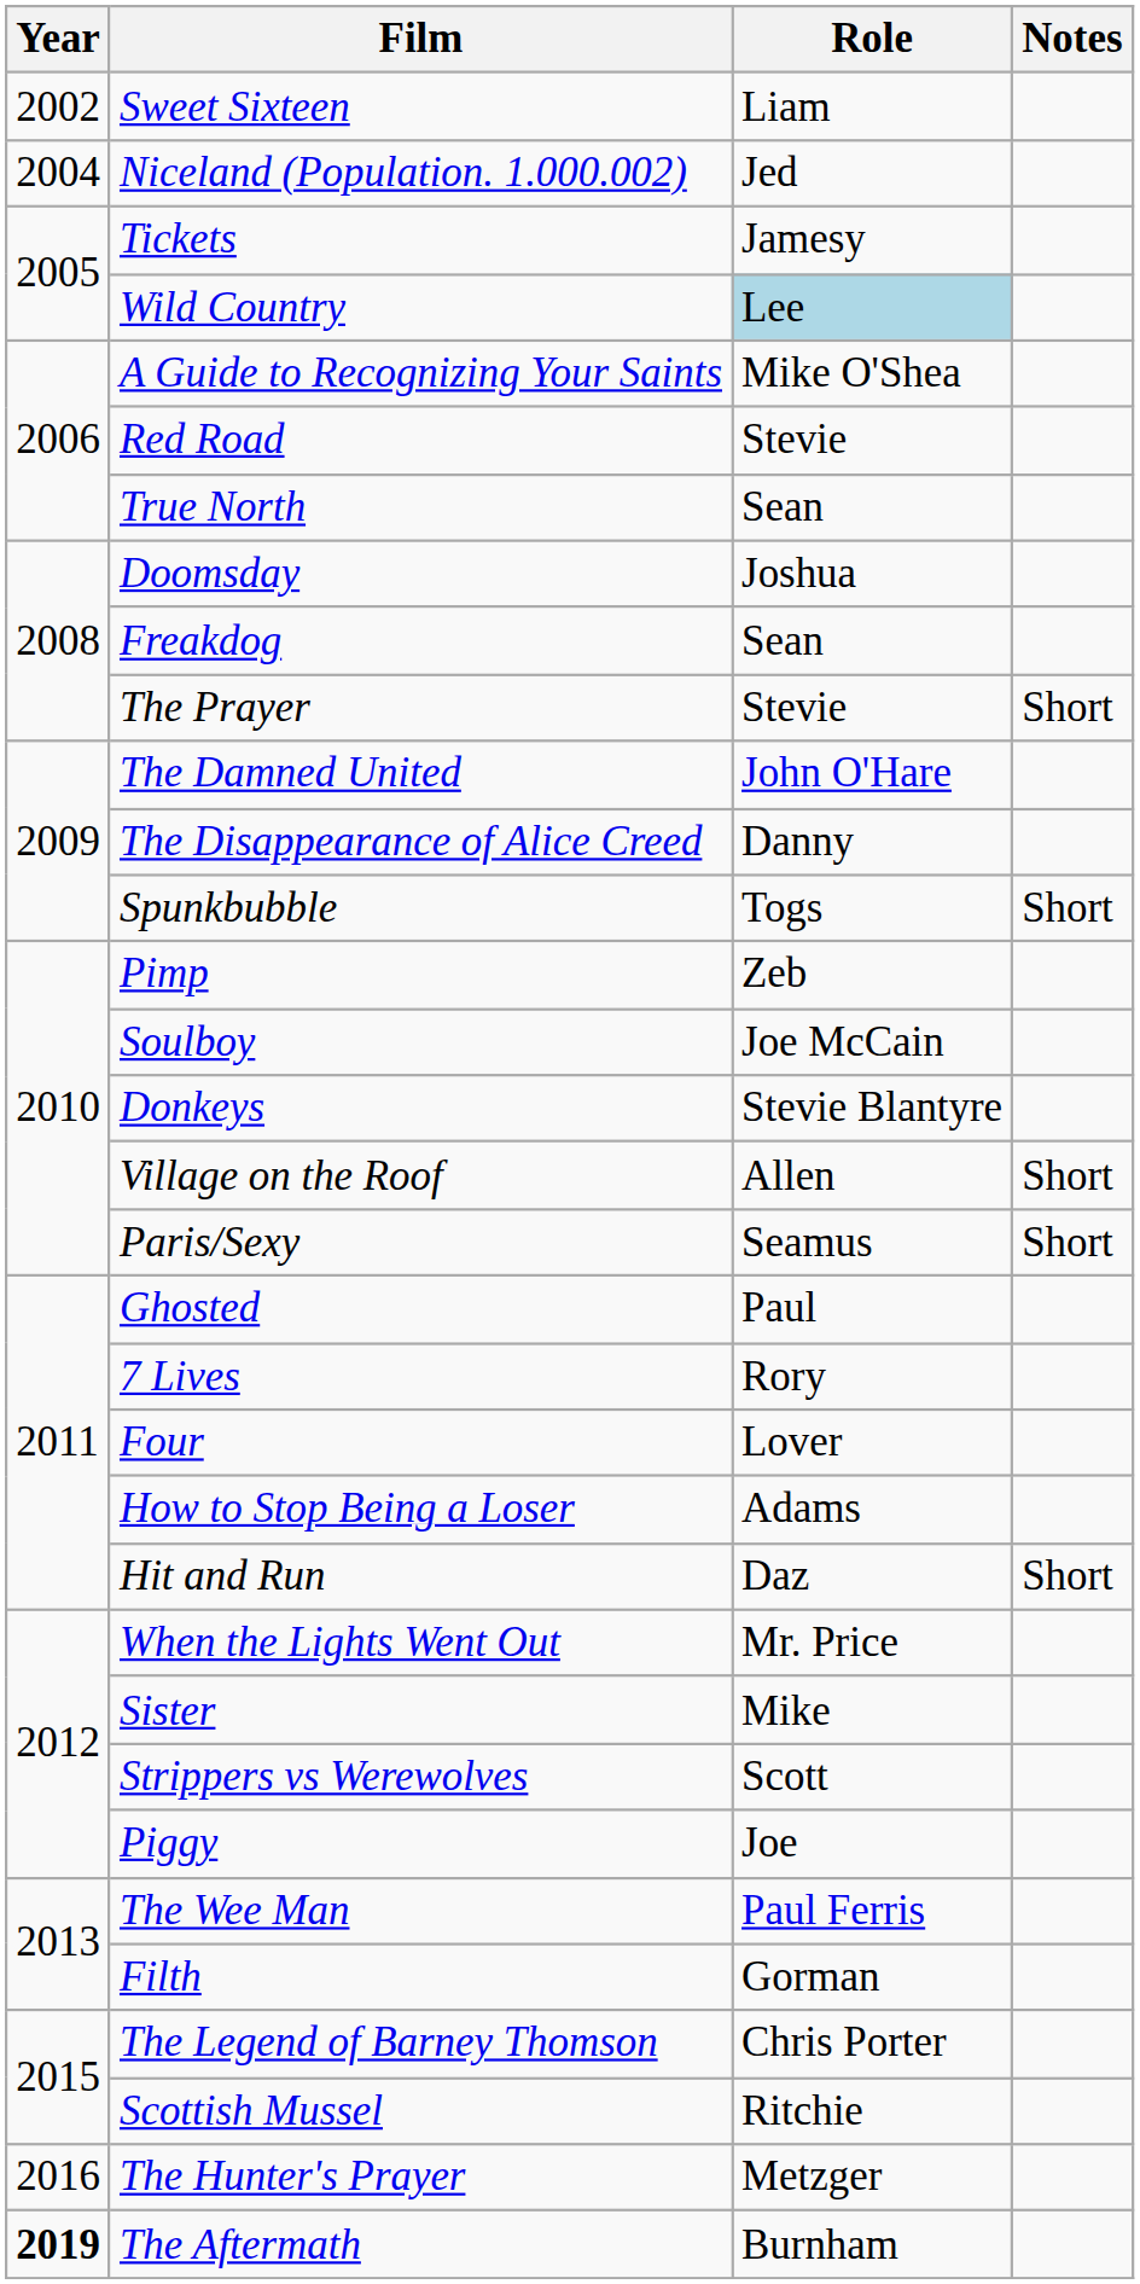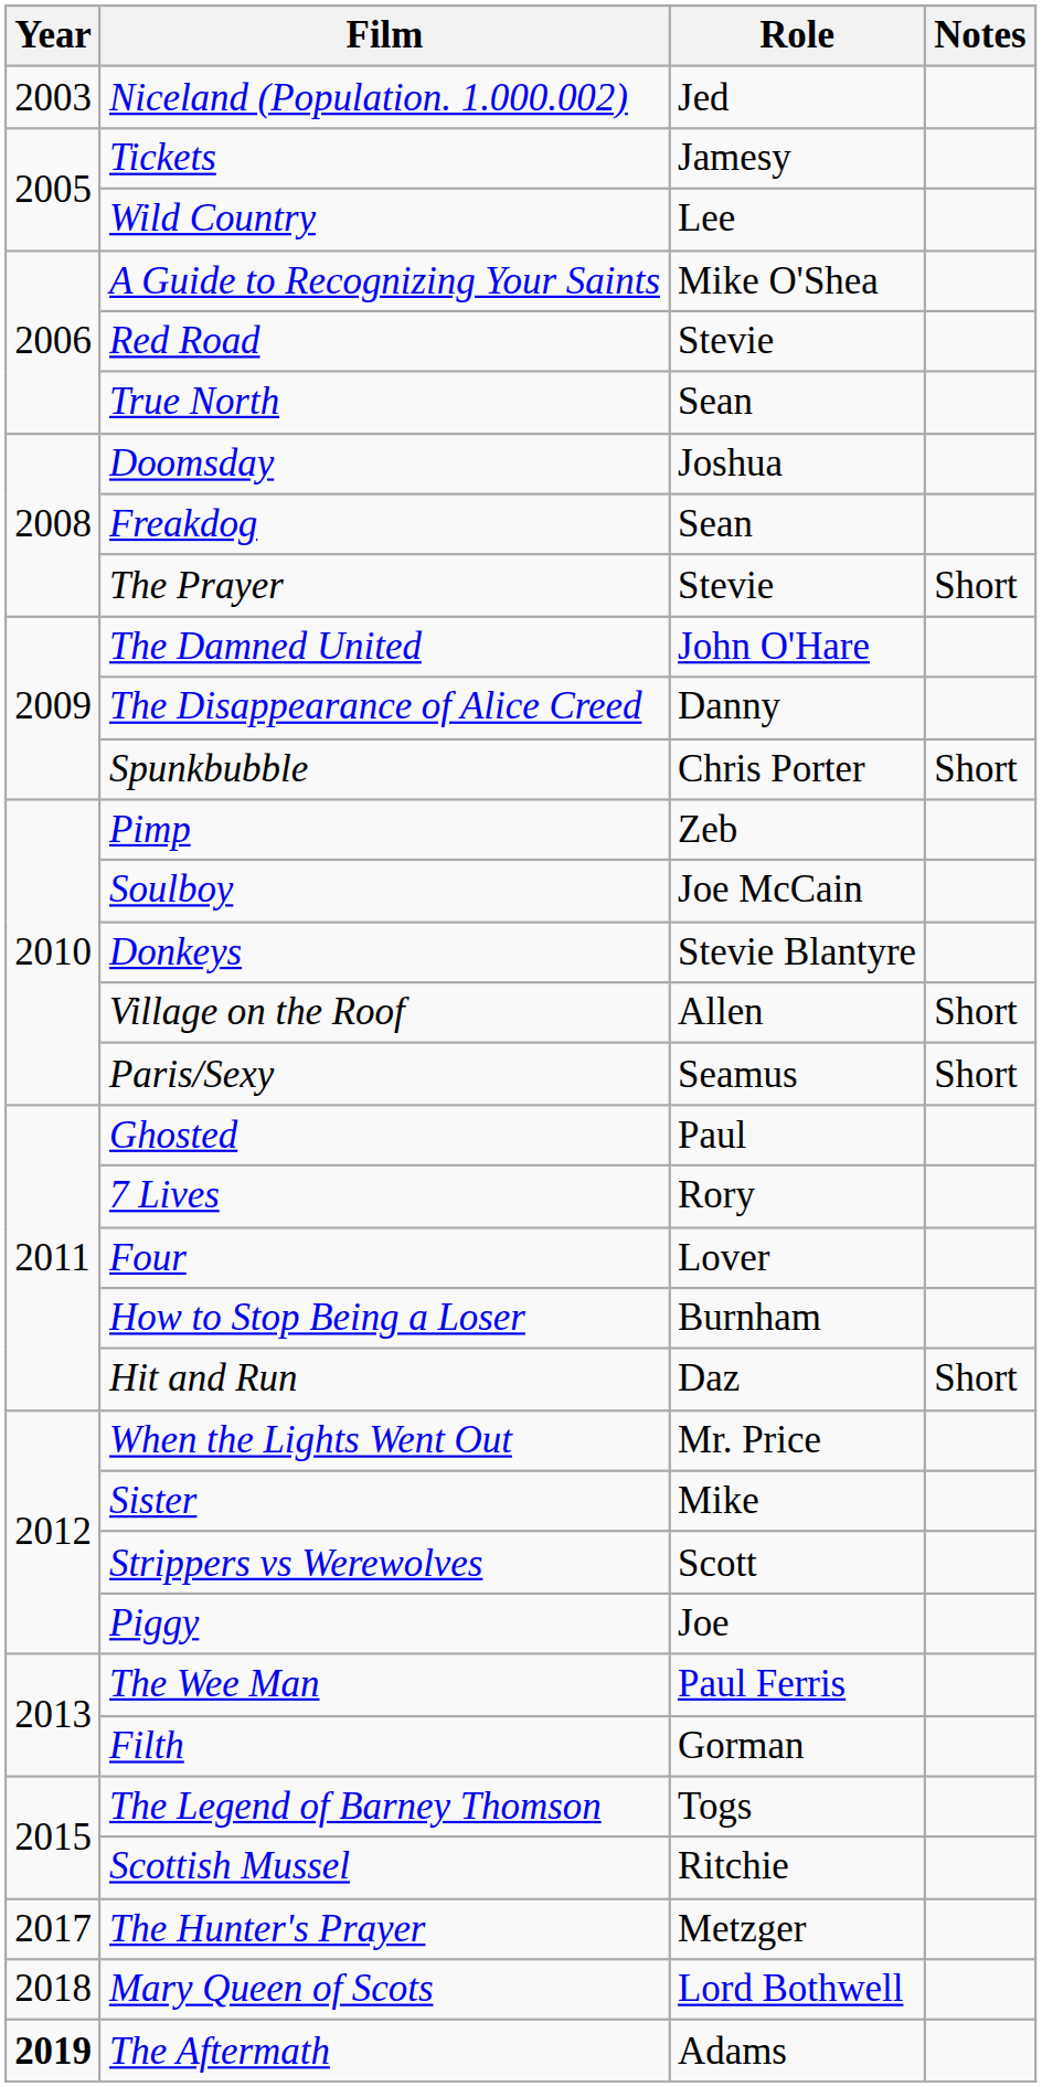- row: 2002 | Sweet Sixteen | Liam
Niceland (Population. 1.000.002) | Year: 2004 -> 2003
Wild Country | Role: lightblue background -> no background
Spunkbubble | Role: Togs -> Chris Porter
How to Stop Being a Loser | Role: Adams -> Burnham
The Legend of Barney Thomson | Role: Chris Porter -> Togs
The Hunter's Prayer | Year: 2016 -> 2017
+ row: 2018 | Mary Queen of Scots | Lord Bothwell
The Aftermath | Role: Burnham -> Adams
